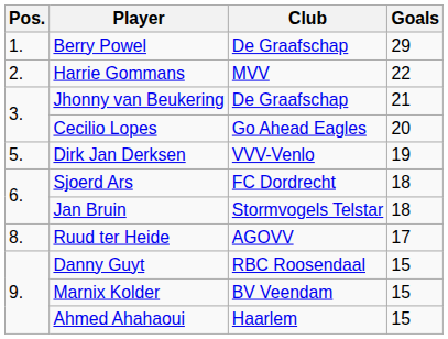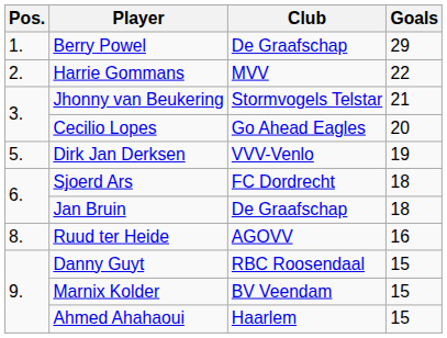Jhonny van Beukering | Club: De Graafschap -> Stormvogels Telstar
Jan Bruin | Club: Stormvogels Telstar -> De Graafschap
Ruud ter Heide | Goals: 17 -> 16
